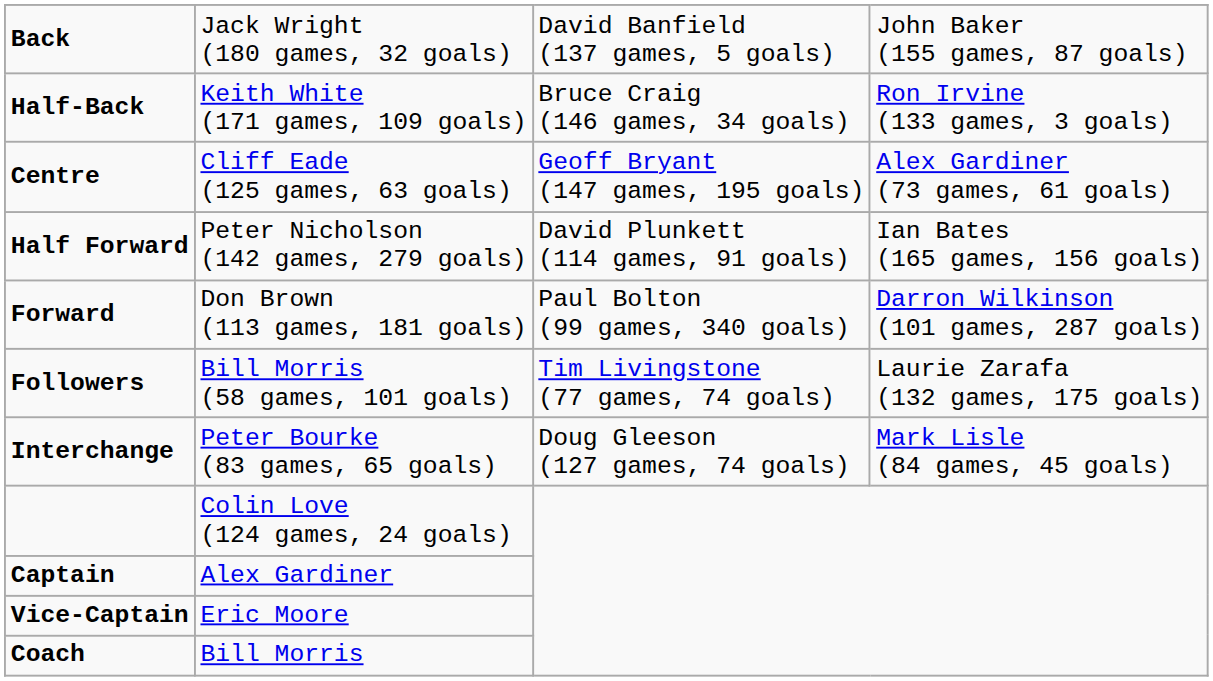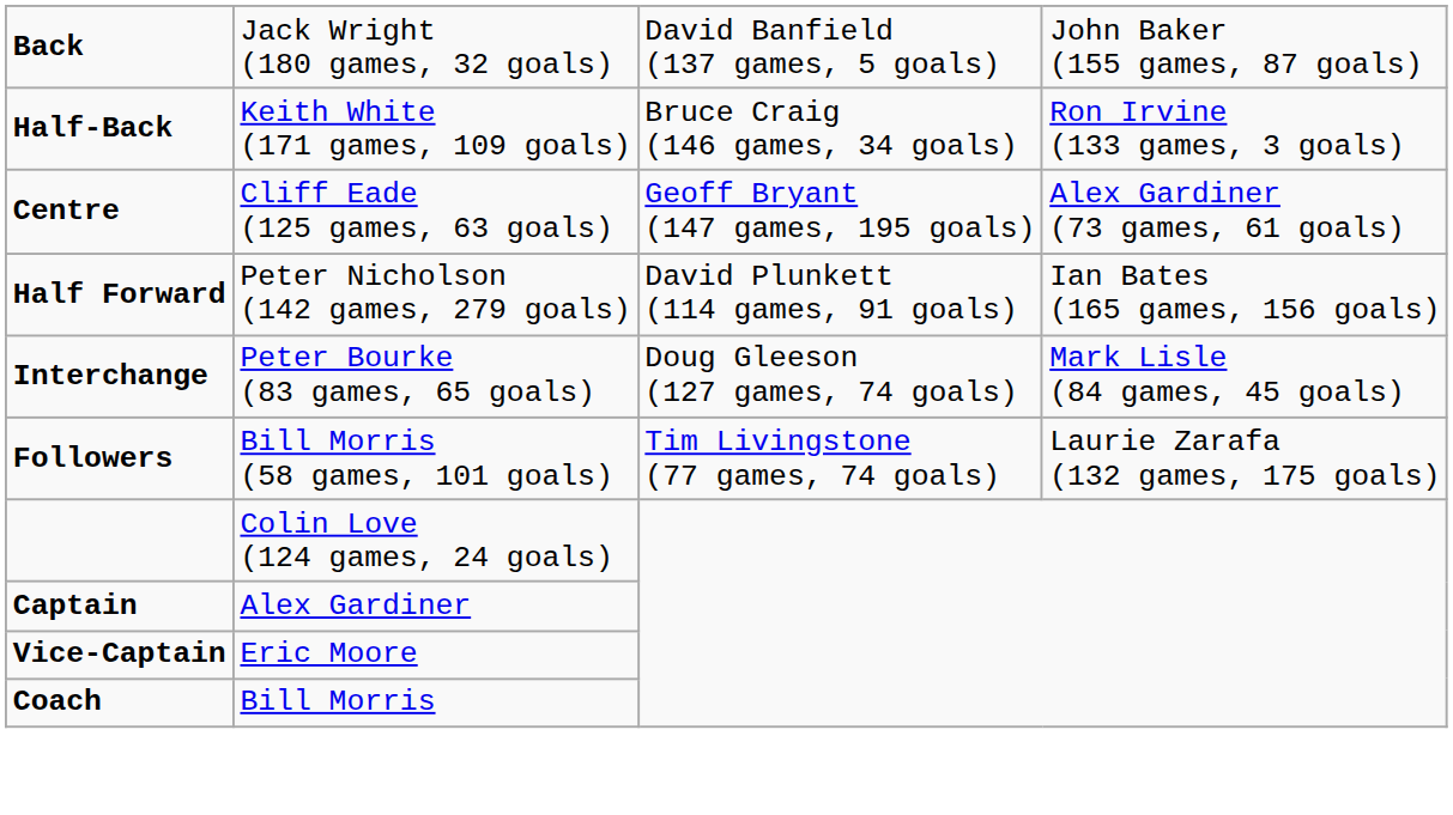- row: Forward | Don Brown (113 games, 181 goals) | Paul Bolton (99 games, 340 goals) | Darron Wilkinson (101 games, 287 goals)
rows swapped: Followers <-> Interchange
